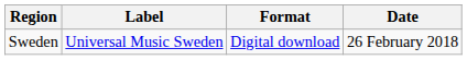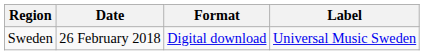columns swapped: Date <-> Label
